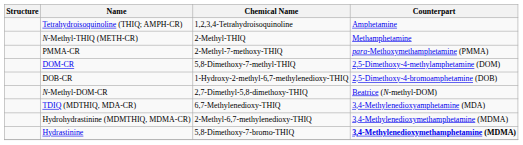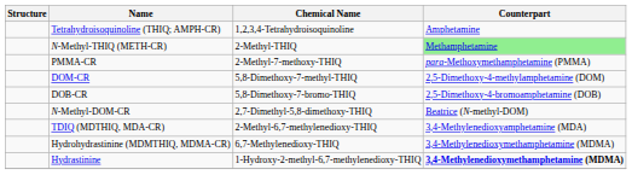N-Methyl-THIQ (METH-CR) | Counterpart: no background -> lightgreen background
DOB-CR | Chemical Name: 1-Hydroxy-2-methyl-6,7-methylenedioxy-THIQ -> 5,8-Dimethoxy-7-bromo-THIQ
TDIQ (MDTHIQ, MDA-CR) | Chemical Name: 6,7-Methylenedioxy-THIQ -> 2-Methyl-6,7-methylenedioxy-THIQ
Hydrohydrastinine (MDMTHIQ, MDMA-CR) | Chemical Name: 2-Methyl-6,7-methylenedioxy-THIQ -> 6,7-Methylenedioxy-THIQ
Hydrastinine | Chemical Name: 5,8-Dimethoxy-7-bromo-THIQ -> 1-Hydroxy-2-methyl-6,7-methylenedioxy-THIQ
